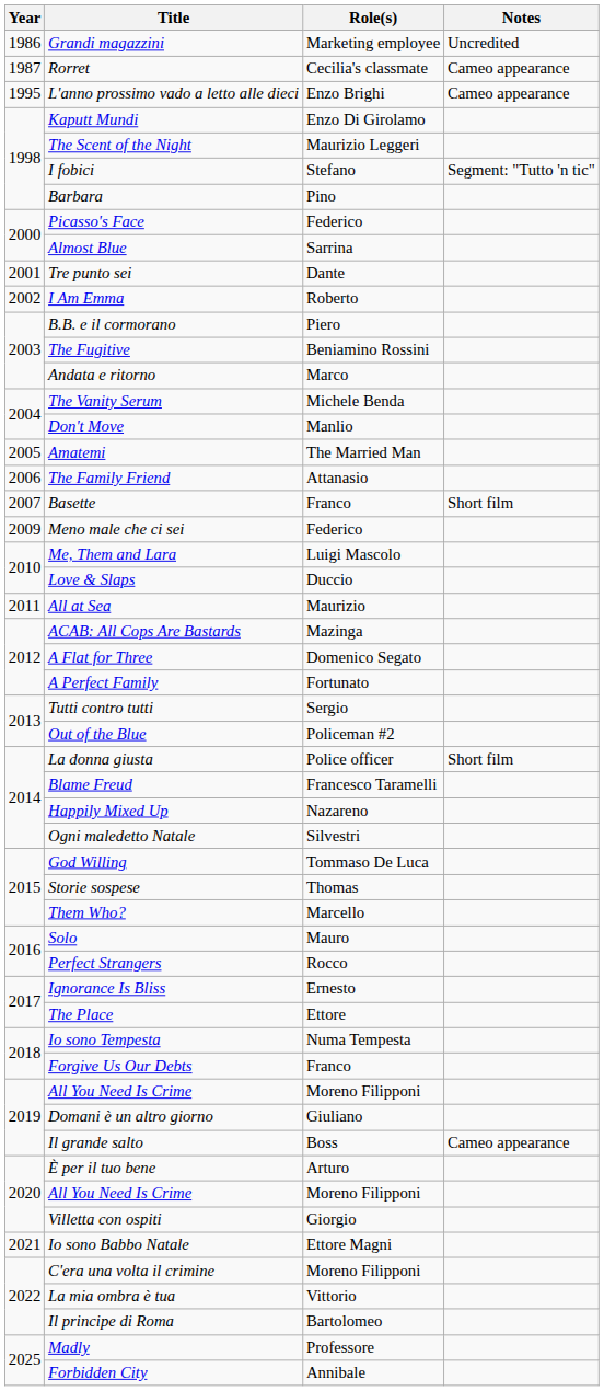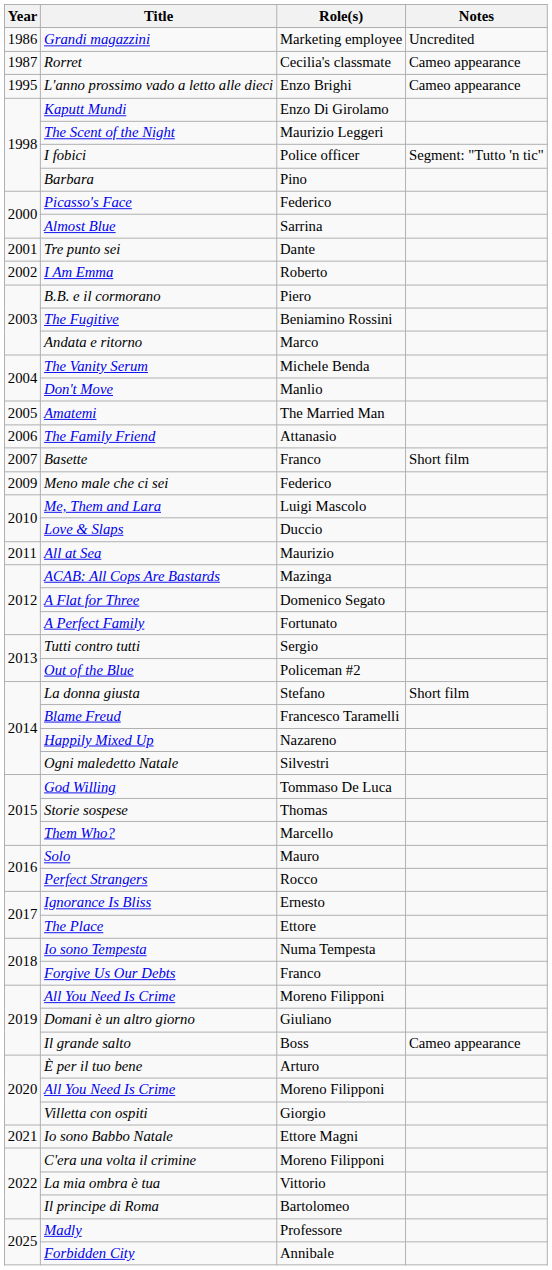I fobici | Role(s): Stefano -> Police officer
La donna giusta | Role(s): Police officer -> Stefano
